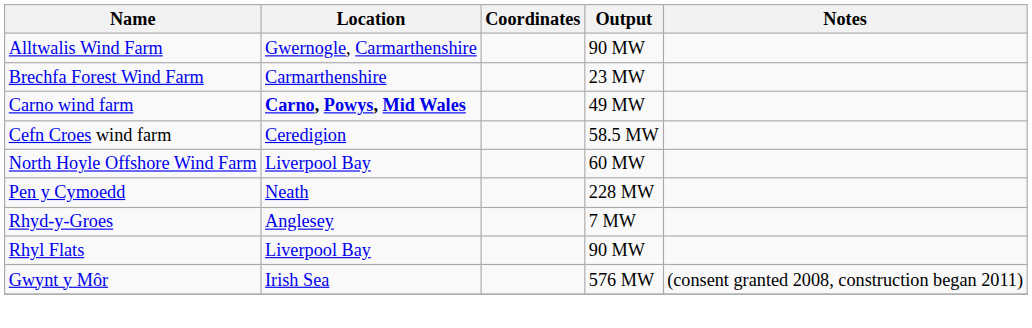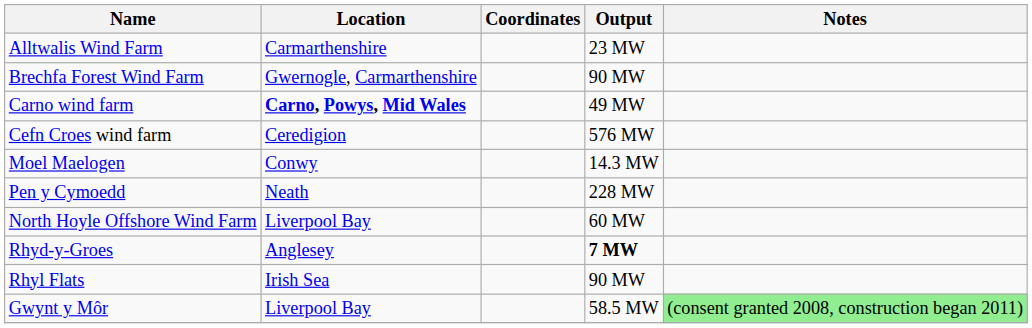Alltwalis Wind Farm | Location: Gwernogle, Carmarthenshire -> Carmarthenshire
Alltwalis Wind Farm | Output: 90 MW -> 23 MW
Brechfa Forest Wind Farm | Location: Carmarthenshire -> Gwernogle, Carmarthenshire
Brechfa Forest Wind Farm | Output: 23 MW -> 90 MW
Cefn Croes wind farm | Output: 58.5 MW -> 576 MW
+ row: Moel Maelogen | Conwy | 14.3 MW
rows swapped: North Hoyle Offshore Wind Farm <-> Pen y Cymoedd
Rhyd-y-Groes | Output: normal -> bold
Rhyl Flats | Location: Liverpool Bay -> Irish Sea
Gwynt y Môr | Location: Irish Sea -> Liverpool Bay
Gwynt y Môr | Output: 576 MW -> 58.5 MW
Gwynt y Môr | Notes: no background -> lightgreen background
